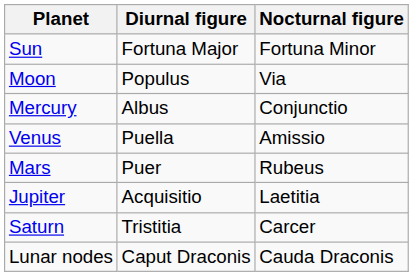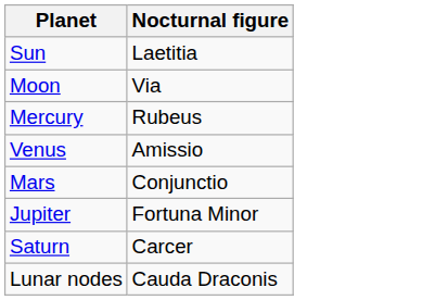- column: Diurnal figure | Fortuna Major | Populus | Albus | Puella | Puer | Acquisitio | Tristitia | Caput Draconis
Sun | Nocturnal figure: Fortuna Minor -> Laetitia
Mercury | Nocturnal figure: Conjunctio -> Rubeus
Mars | Nocturnal figure: Rubeus -> Conjunctio
Jupiter | Nocturnal figure: Laetitia -> Fortuna Minor
